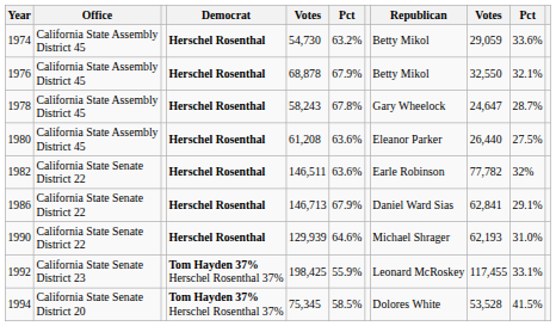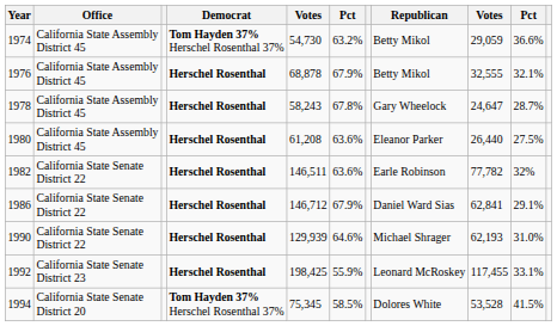1974 | Democrat: Herschel Rosenthal -> Tom Hayden 37% Herschel Rosenthal 37%
1974 | column 10: 33.6% -> 36.6%
1976 | column 9: 32,550 -> 32,555
1986 | column 5: 146,713 -> 146,712
1992 | Democrat: Tom Hayden 37% Herschel Rosenthal 37% -> Herschel Rosenthal
